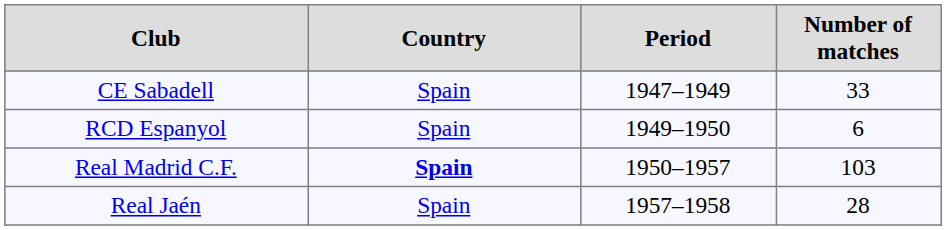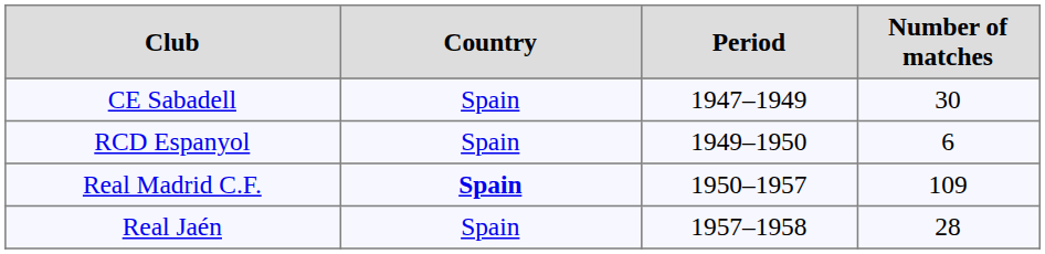CE Sabadell | Number of matches: 33 -> 30
Real Madrid C.F. | Number of matches: 103 -> 109
